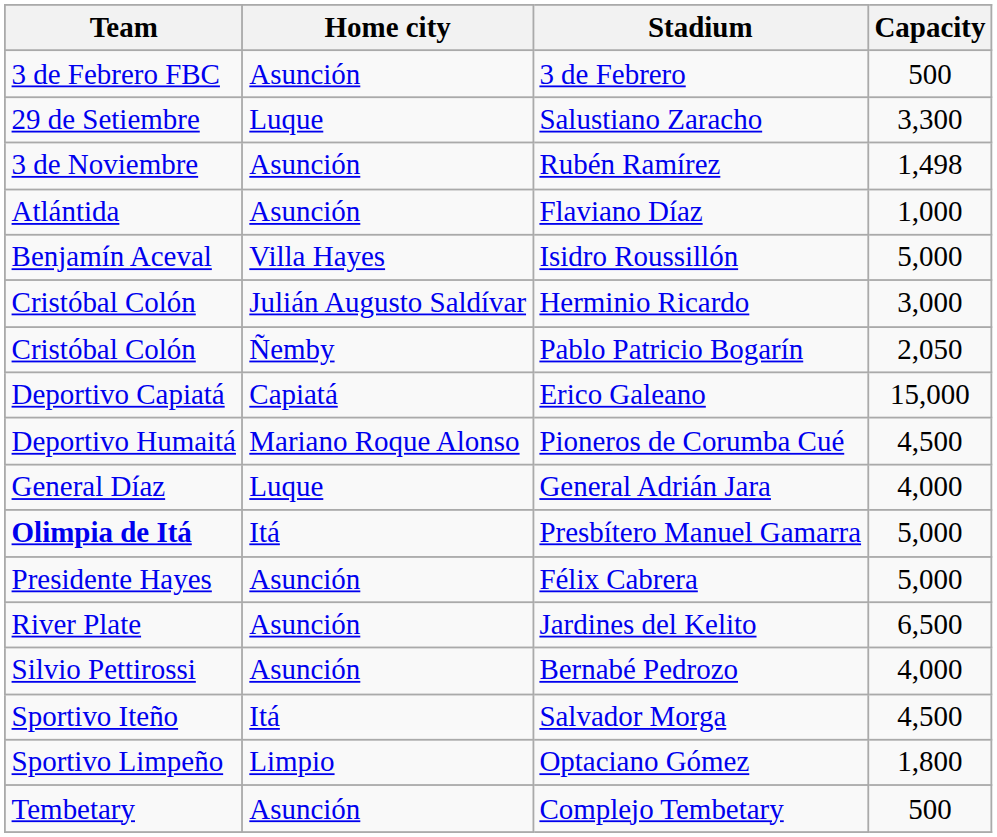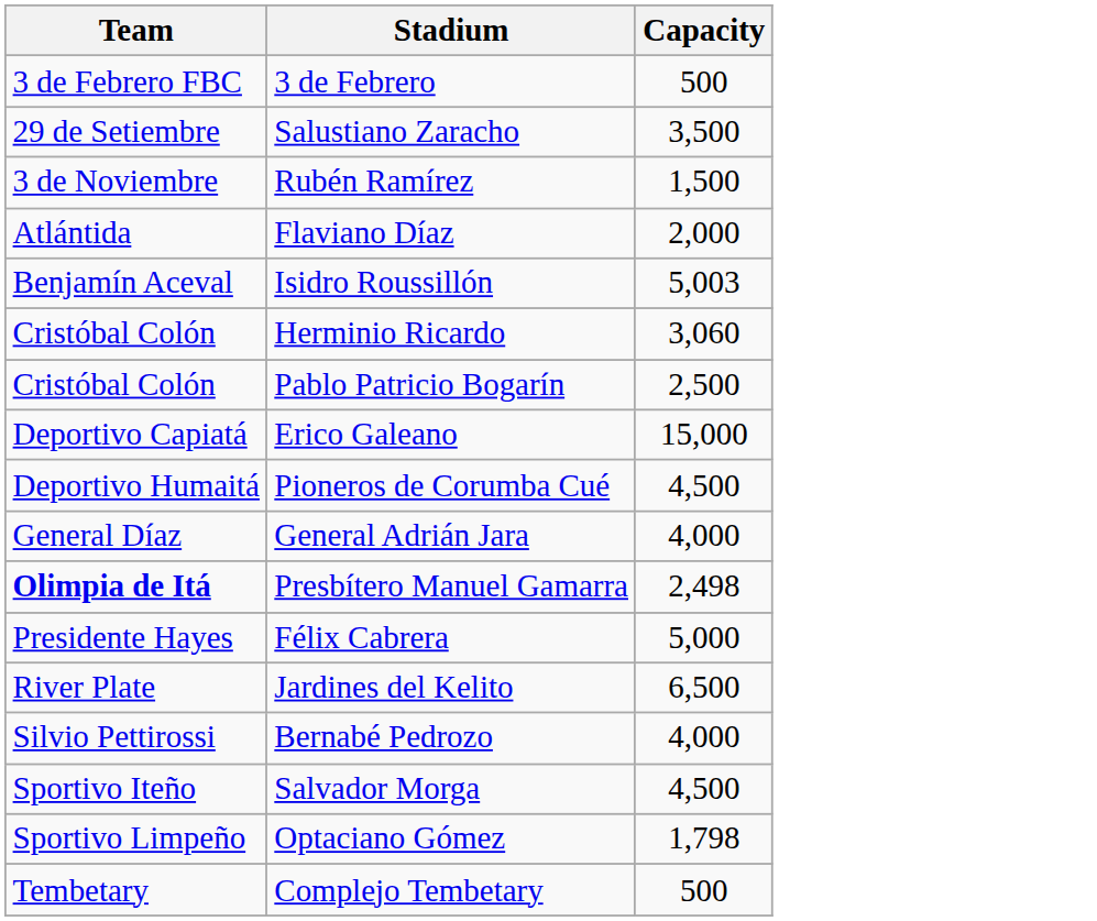- column: Home city | Asunción | Luque | Asunción | Asunción | Villa Hayes | Julián Augusto Saldívar | Ñemby | Capiatá | Mariano Roque Alonso | Luque | Itá | Asunción | Asunción | Asunción | Itá | Limpio | Asunción
Salustiano Zaracho | Capacity: 3,300 -> 3,500
Rubén Ramírez | Capacity: 1,498 -> 1,500
Flaviano Díaz | Capacity: 1,000 -> 2,000
Isidro Roussillón | Capacity: 5,000 -> 5,003
Herminio Ricardo | Capacity: 3,000 -> 3,060
Pablo Patricio Bogarín | Capacity: 2,050 -> 2,500
Presbítero Manuel Gamarra | Capacity: 5,000 -> 2,498
Optaciano Gómez | Capacity: 1,800 -> 1,798
